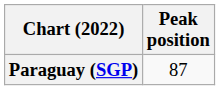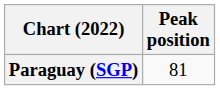Paraguay (SGP) | Peak position: 87 -> 81
